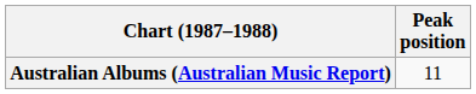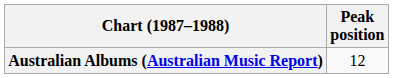Australian Albums (Australian Music Report) | Peak position: 11 -> 12
